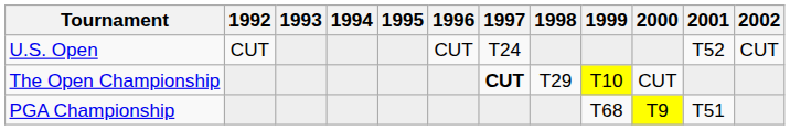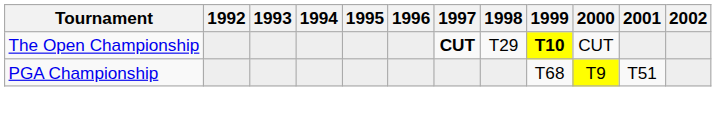- row: U.S. Open | CUT | CUT | T24 | T52 | CUT
The Open Championship | 1999: normal -> bold
